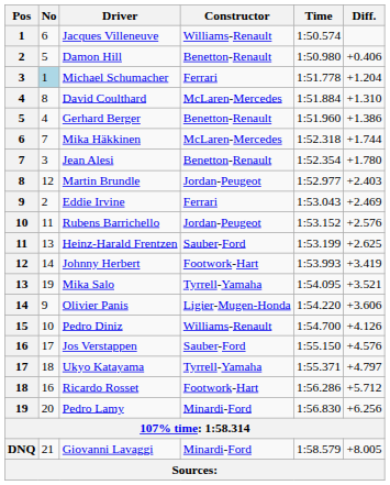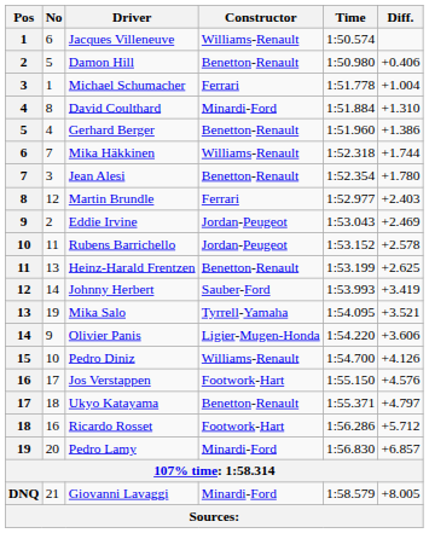Michael Schumacher | No: lightblue background -> no background
Michael Schumacher | Diff.: +1.204 -> +1.004
David Coulthard | Constructor: McLaren-Mercedes -> Minardi-Ford
Mika Häkkinen | Constructor: McLaren-Mercedes -> Williams-Renault
Martin Brundle | Constructor: Jordan-Peugeot -> Ferrari
Eddie Irvine | Constructor: Ferrari -> Jordan-Peugeot
Rubens Barrichello | Diff.: +2.576 -> +2.578
Heinz-Harald Frentzen | Constructor: Sauber-Ford -> Benetton-Renault
Johnny Herbert | Constructor: Footwork-Hart -> Sauber-Ford
Jos Verstappen | Constructor: Sauber-Ford -> Footwork-Hart
Ukyo Katayama | Constructor: Tyrrell-Yamaha -> Benetton-Renault
Pedro Lamy | Diff.: +6.256 -> +6.857
